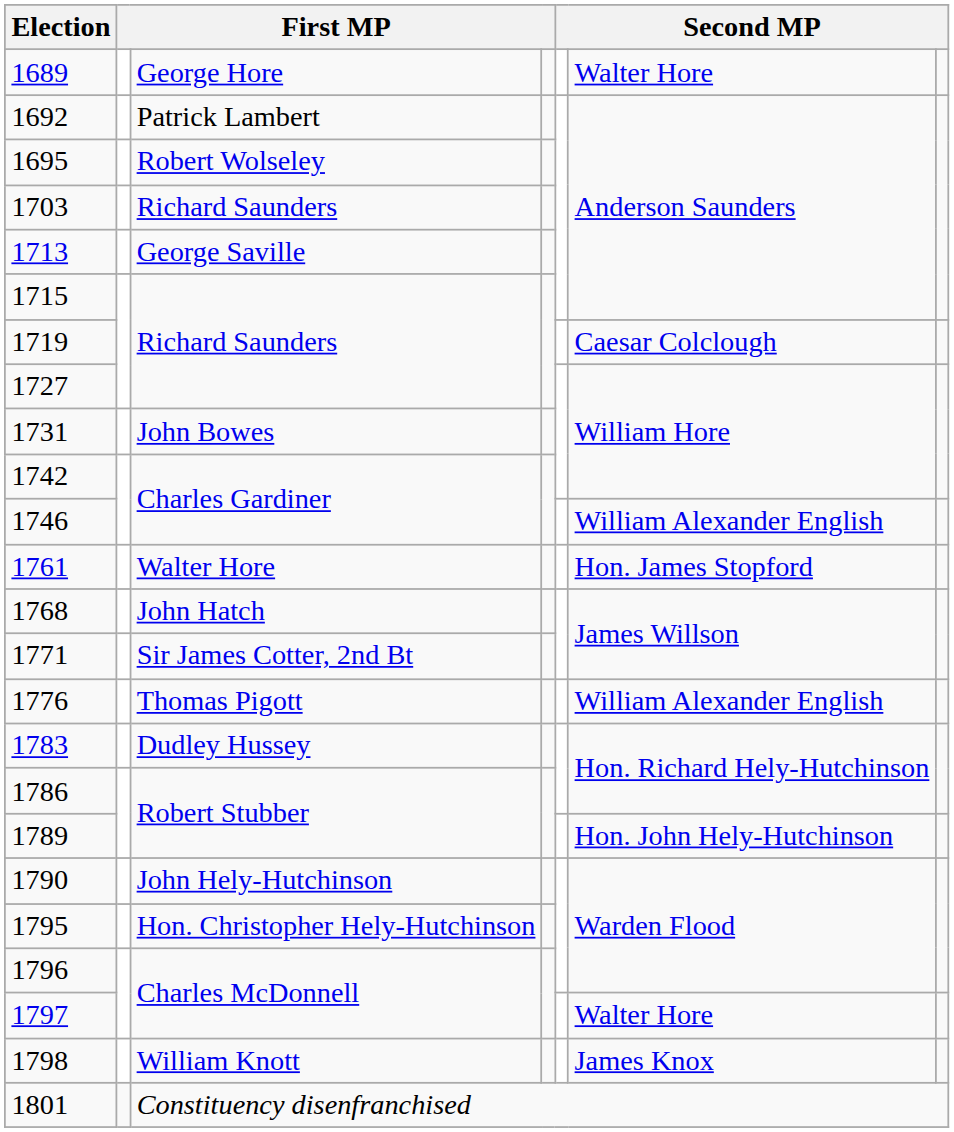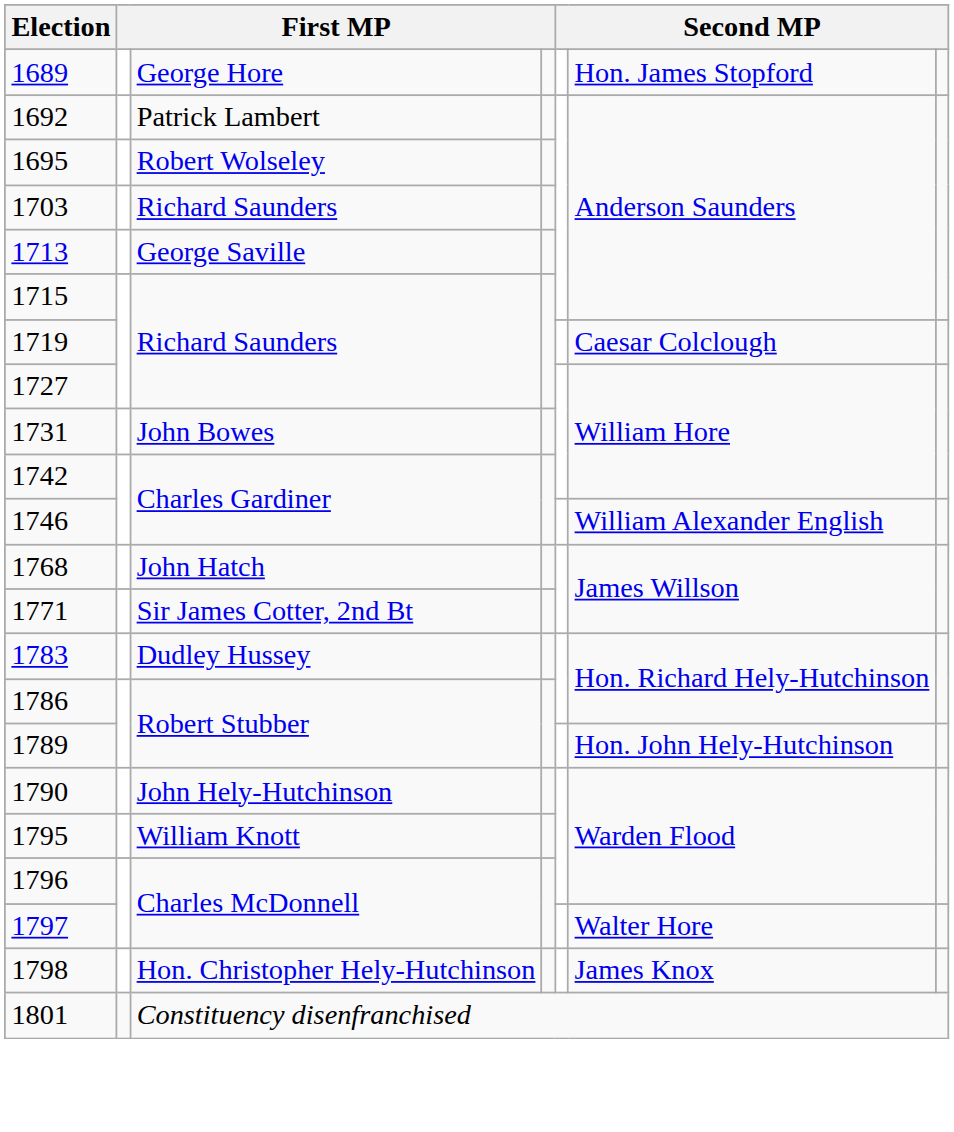1689 | column 6: Walter Hore -> Hon. James Stopford
- row: 1761 | Walter Hore | Hon. James Stopford
- row: 1776 | Thomas Pigott | William Alexander English
1795 | column 3: Hon. Christopher Hely-Hutchinson -> William Knott
1798 | column 3: William Knott -> Hon. Christopher Hely-Hutchinson
